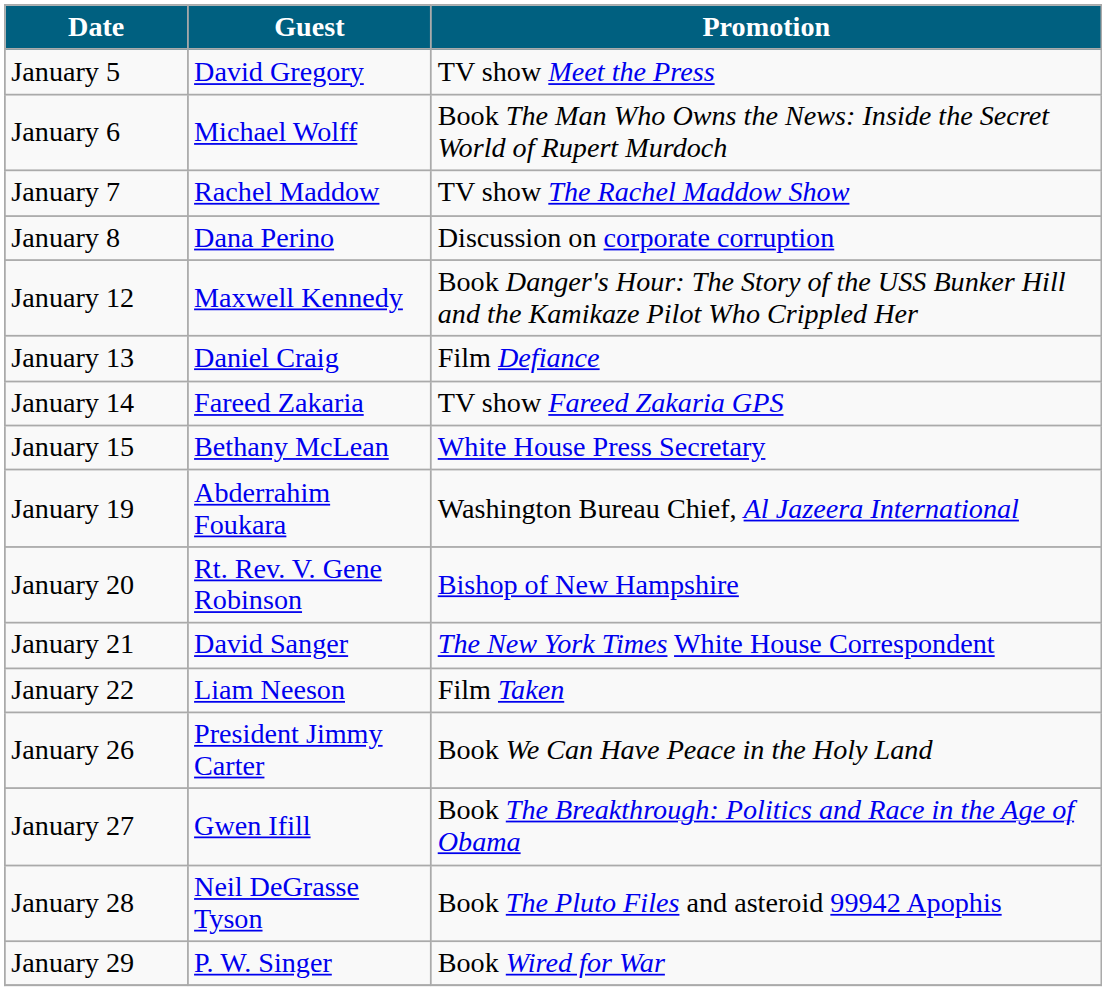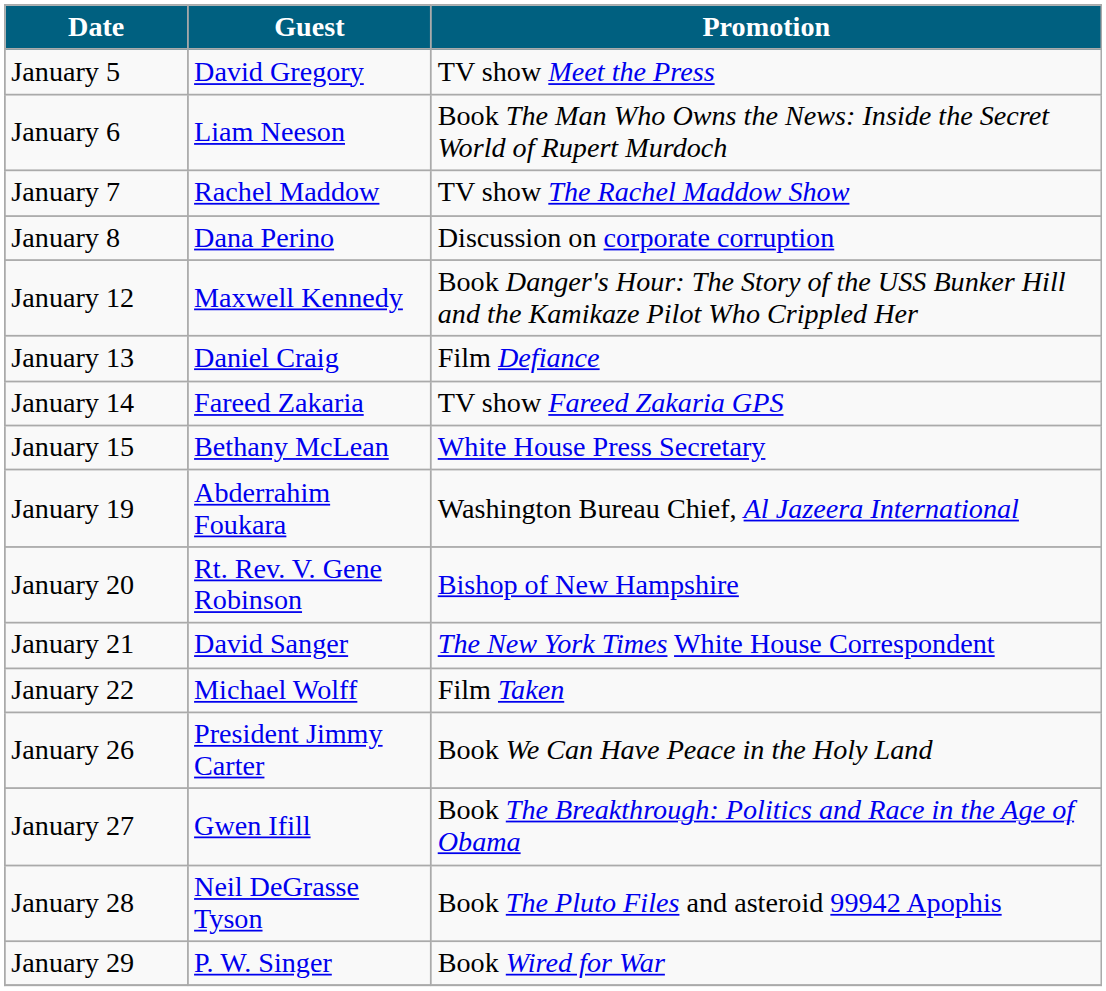January 6 | Guest: Michael Wolff -> Liam Neeson
January 22 | Guest: Liam Neeson -> Michael Wolff
